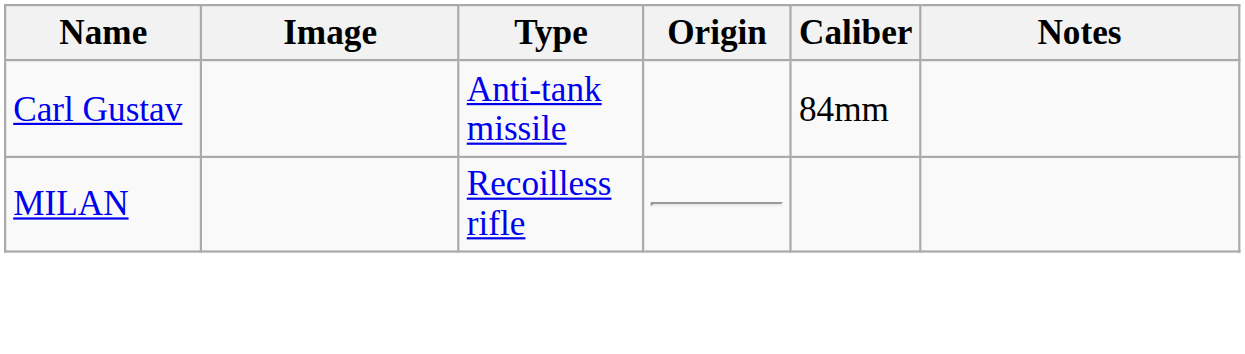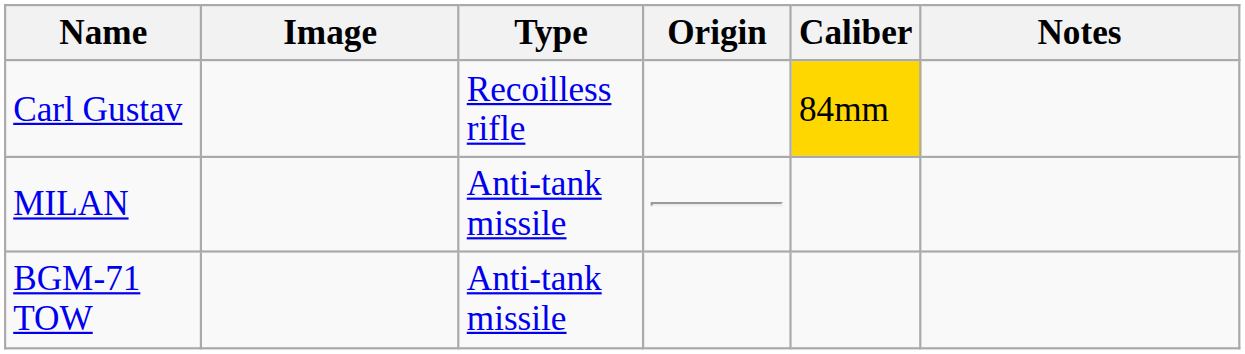Carl Gustav | Type: Anti-tank missile -> Recoilless rifle
Carl Gustav | Caliber: no background -> gold background
MILAN | Type: Recoilless rifle -> Anti-tank missile
+ row: BGM-71 TOW | Anti-tank missile
